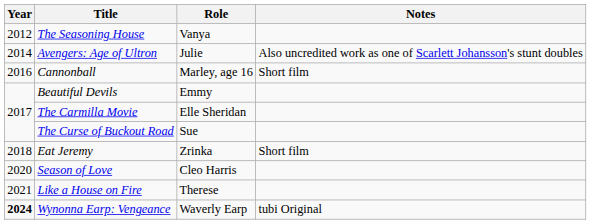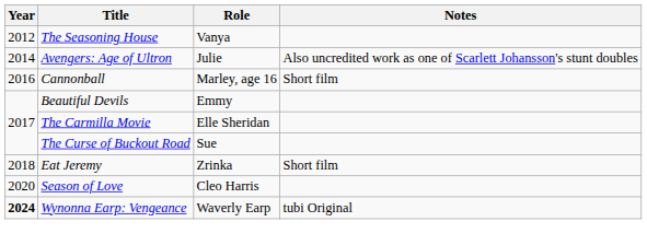- row: 2021 | Like a House on Fire | Therese
